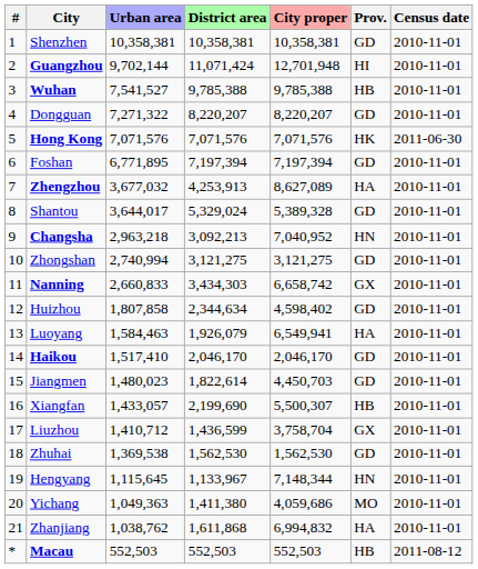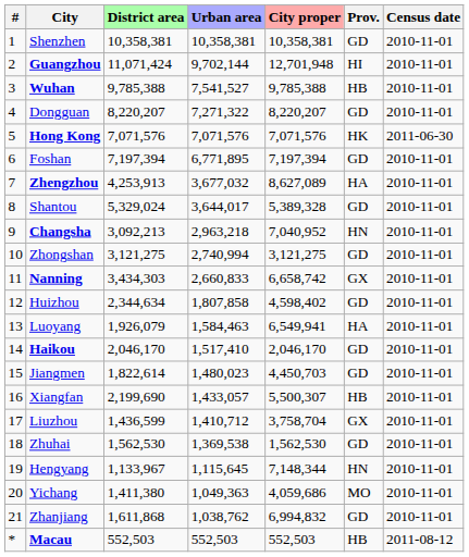columns swapped: Urban area <-> District area
Zhanjiang | Prov.: HA -> GD
